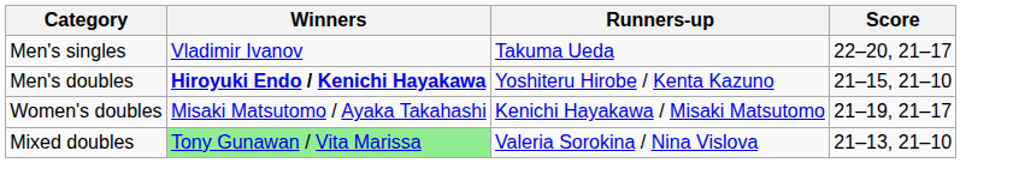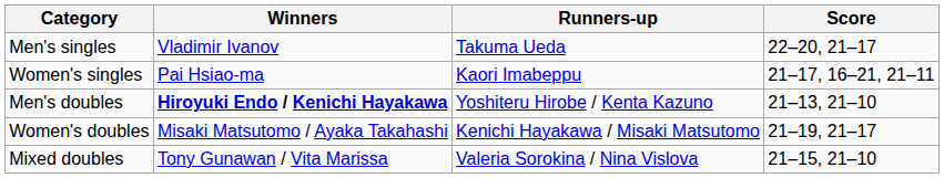+ row: Women's singles | Pai Hsiao-ma | Kaori Imabeppu | 21–17, 16–21, 21–11
Men's doubles | Score: 21–15, 21–10 -> 21–13, 21–10
Mixed doubles | Winners: lightgreen background -> no background
Mixed doubles | Score: 21–13, 21–10 -> 21–15, 21–10
